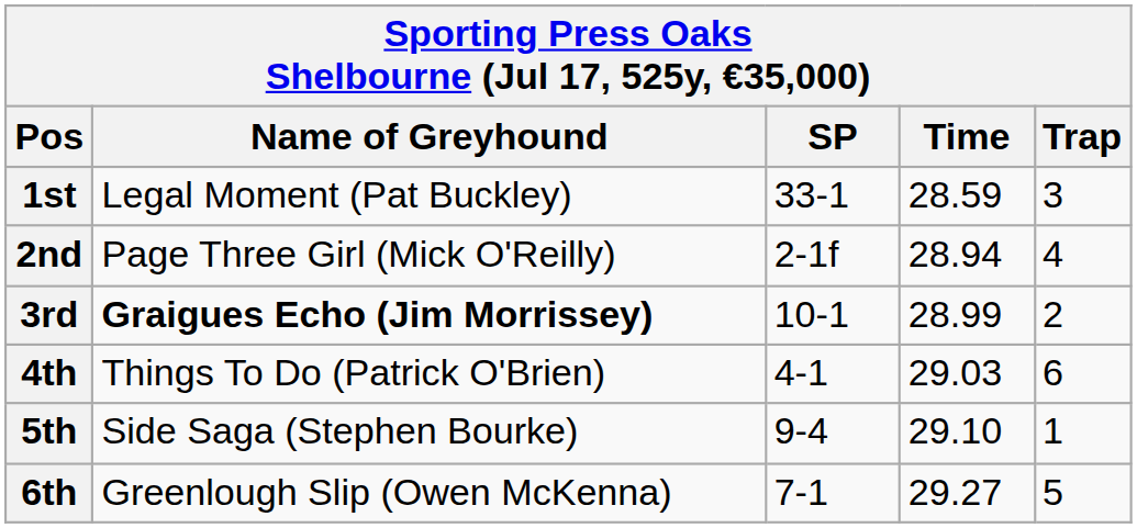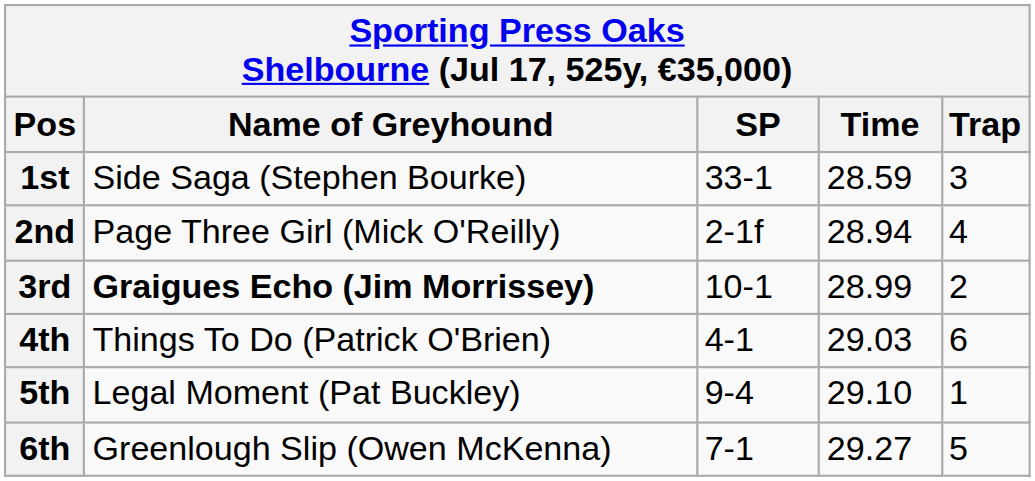1st | Name of Greyhound: Legal Moment (Pat Buckley) -> Side Saga (Stephen Bourke)
5th | Name of Greyhound: Side Saga (Stephen Bourke) -> Legal Moment (Pat Buckley)
